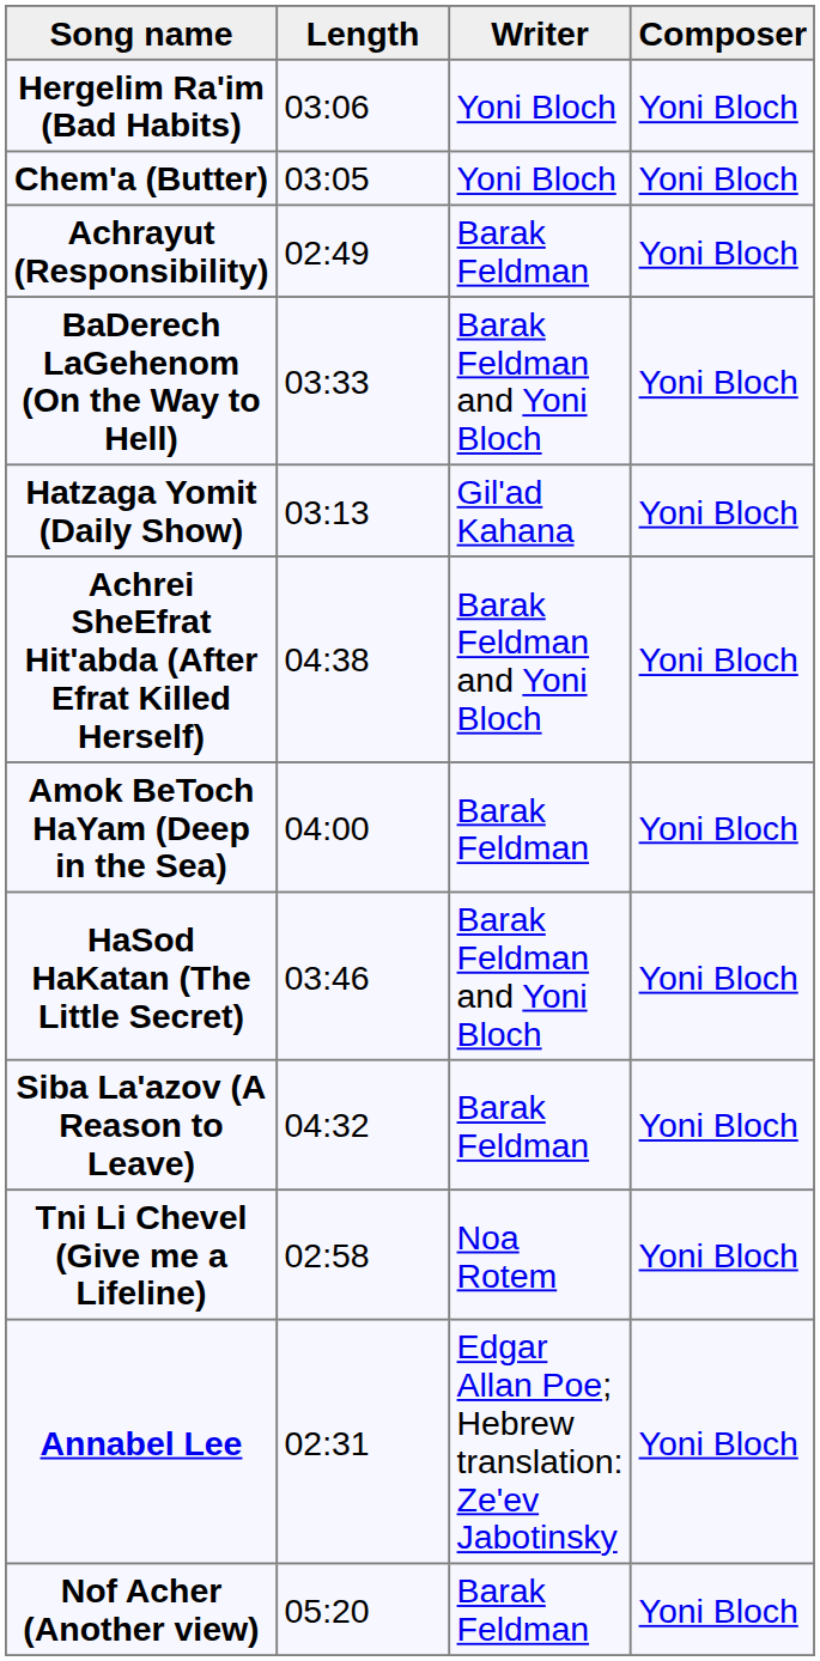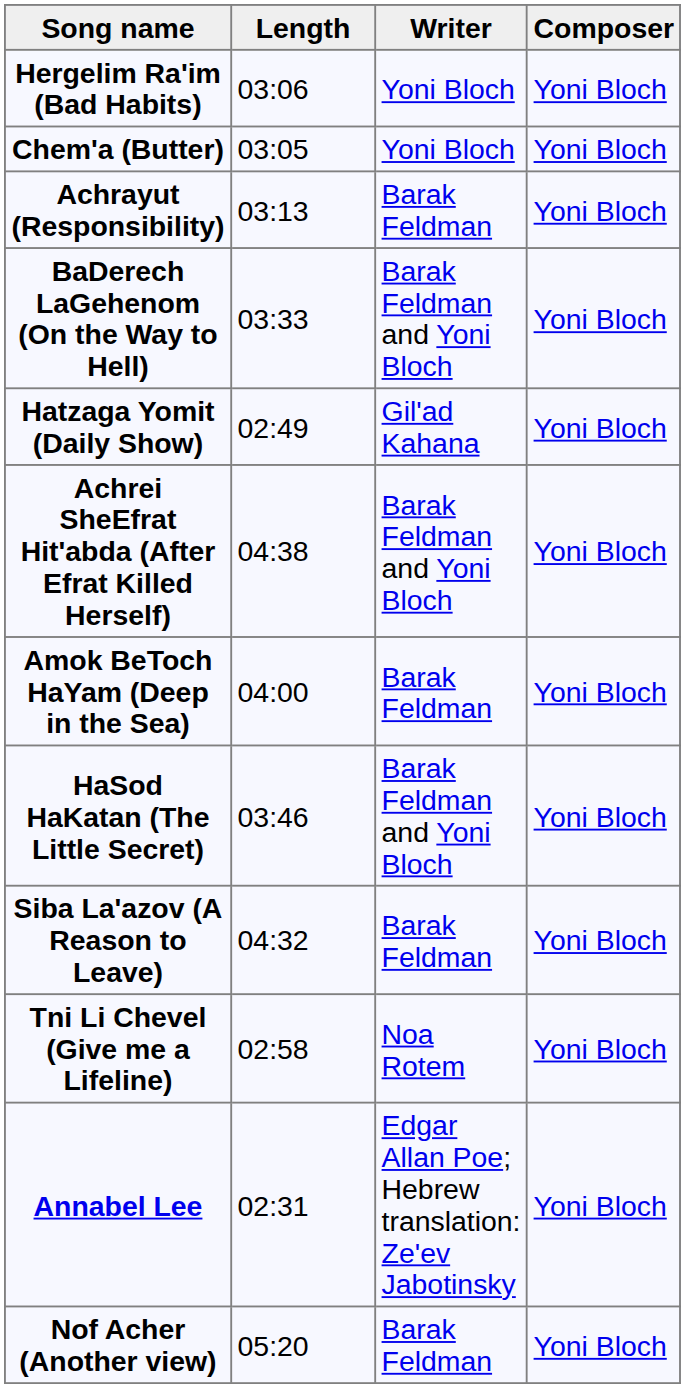Achrayut (Responsibility) | Length: 02:49 -> 03:13
Hatzaga Yomit (Daily Show) | Length: 03:13 -> 02:49
